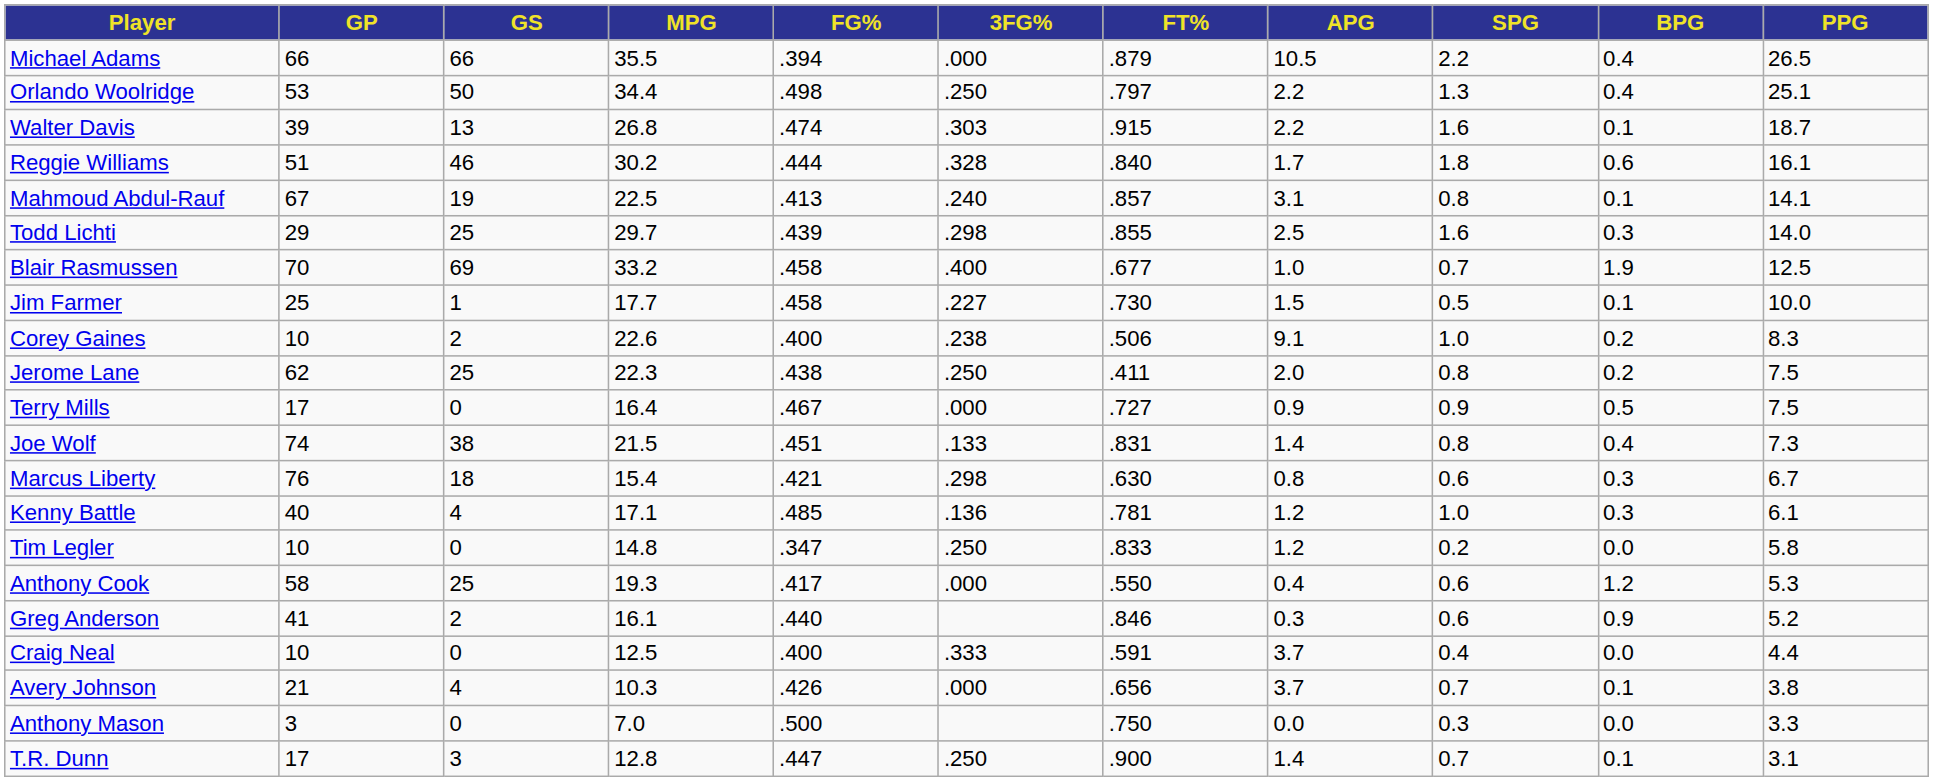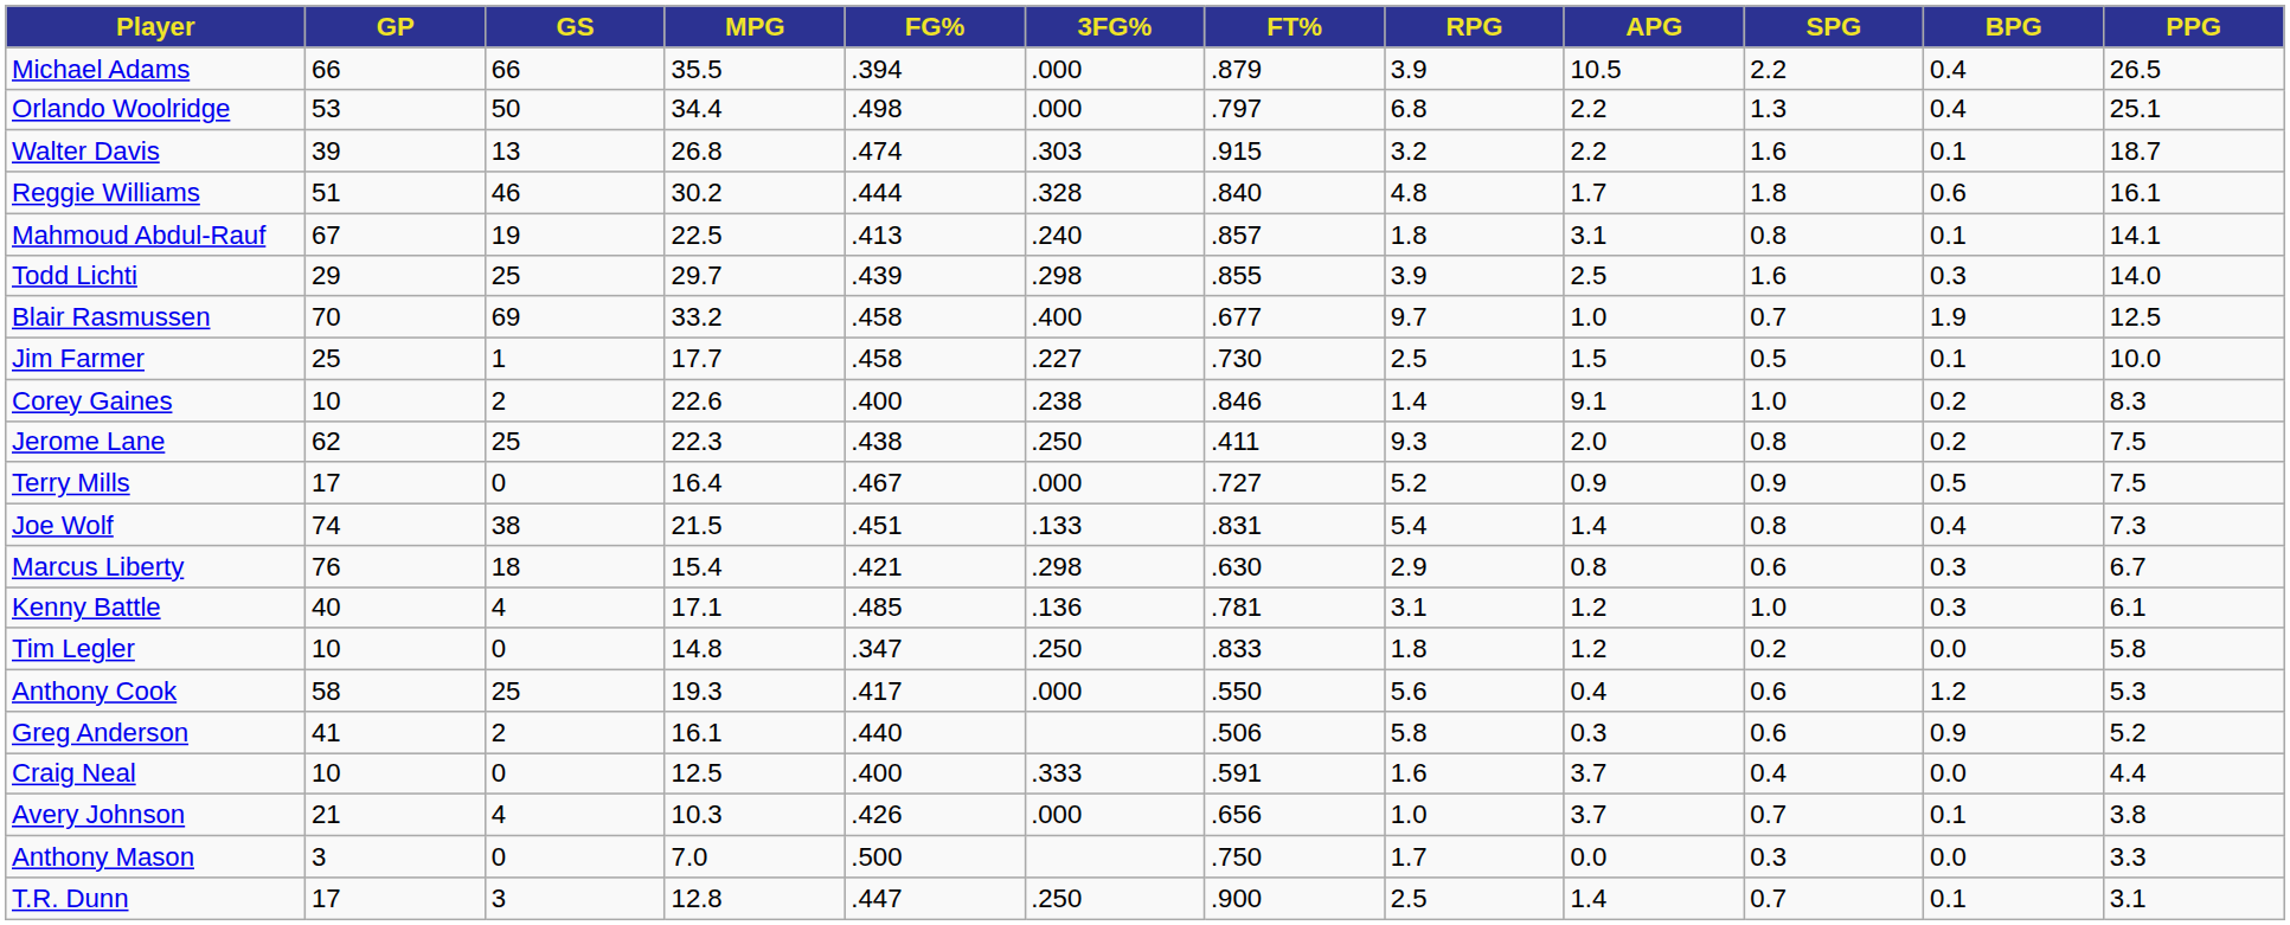+ column: RPG | 3.9 | 6.8 | 3.2 | 4.8 | 1.8 | 3.9 | 9.7 | 2.5 | 1.4 | 9.3 | 5.2 | 5.4 | 2.9 | 3.1 | 1.8 | 5.6 | 5.8 | 1.6 | 1.0 | 1.7 | 2.5
Orlando Woolridge | 3FG%: .250 -> .000
Corey Gaines | FT%: .506 -> .846
Greg Anderson | FT%: .846 -> .506
